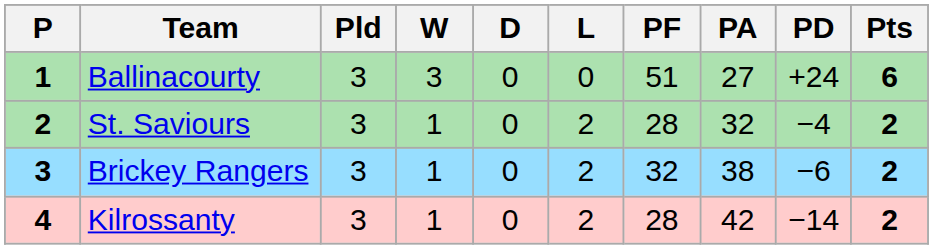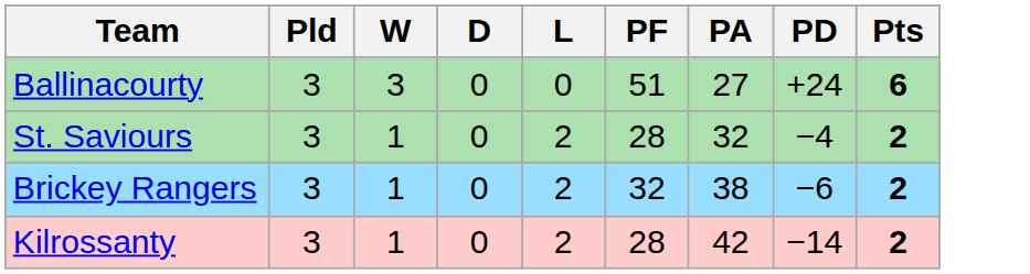- column: P | 1 | 2 | 3 | 4
